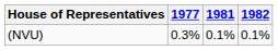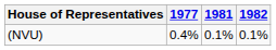(NVU) | 1977: 0.3% -> 0.4%
